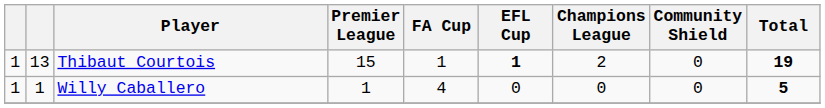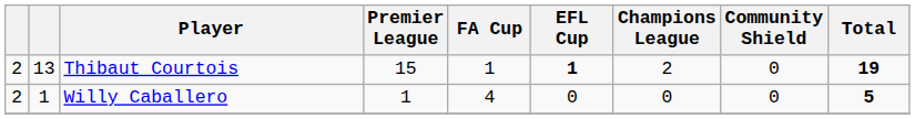Thibaut Courtois | column 1: 1 -> 2
Willy Caballero | column 1: 1 -> 2
